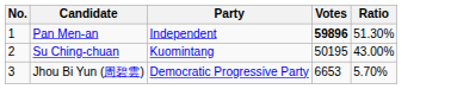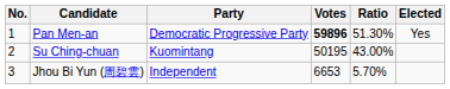+ column: Elected | Yes
Pan Men-an | Party: Independent -> Democratic Progressive Party
Jhou Bi Yun (周碧雲) | Party: Democratic Progressive Party -> Independent
